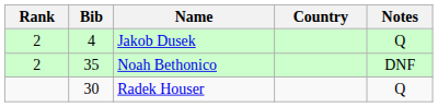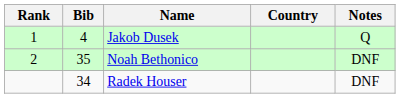Jakob Dusek | Rank: 2 -> 1
Radek Houser | Bib: 30 -> 34
Radek Houser | Notes: Q -> DNF
